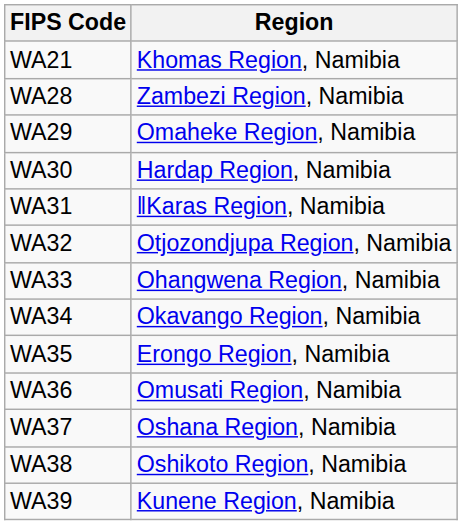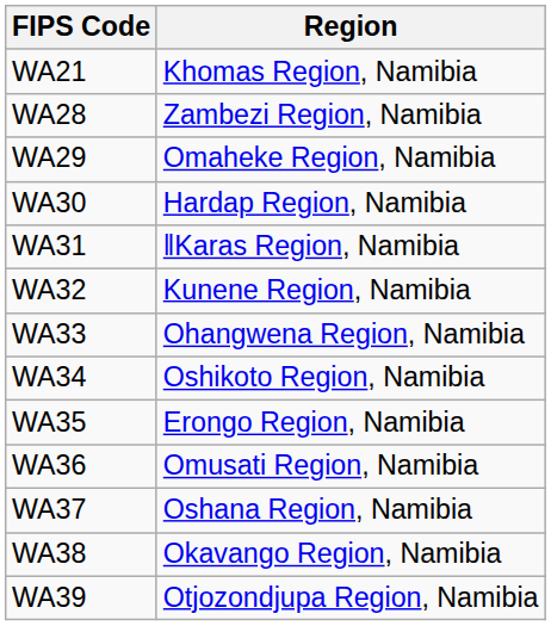WA32 | Region: Otjozondjupa Region, Namibia -> Kunene Region, Namibia
WA34 | Region: Okavango Region, Namibia -> Oshikoto Region, Namibia
WA38 | Region: Oshikoto Region, Namibia -> Okavango Region, Namibia
WA39 | Region: Kunene Region, Namibia -> Otjozondjupa Region, Namibia
